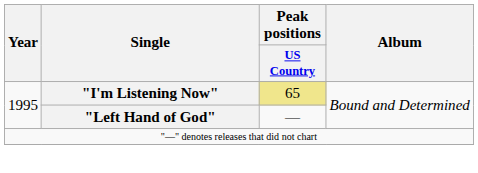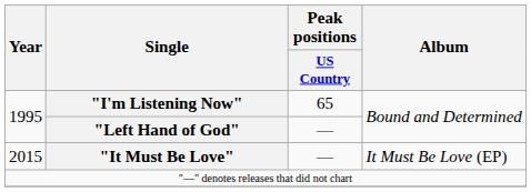"I'm Listening Now" | Peak positions / US Country: khaki background -> no background
+ row: 2015 | "It Must Be Love" | — | It Must Be Love (EP)
